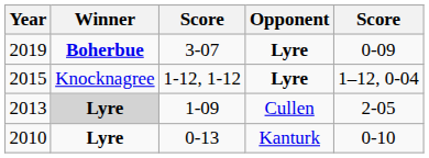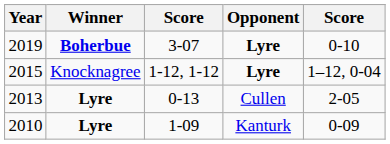2019 | column 5: 0-09 -> 0-10
2013 | Winner: lightgrey background -> no background
2013 | column 3: 1-09 -> 0-13
2010 | column 3: 0-13 -> 1-09
2010 | column 5: 0-10 -> 0-09
